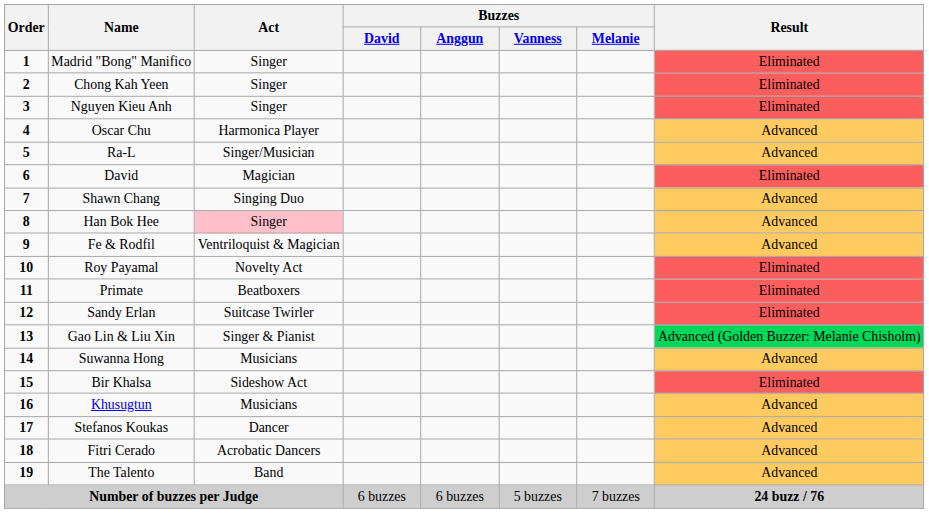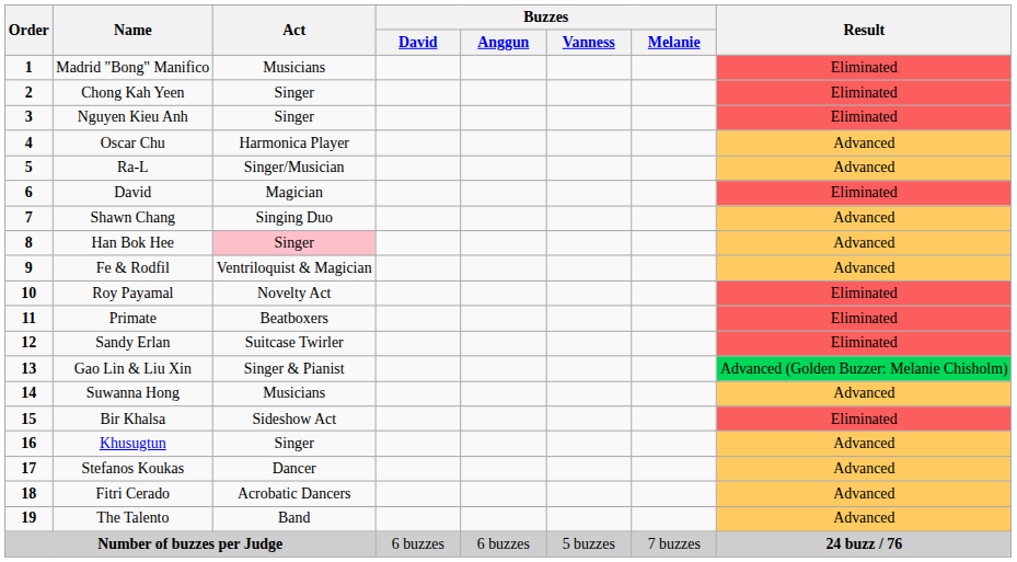Madrid "Bong" Manifico | Act: Singer -> Musicians
Khusugtun | Act: Musicians -> Singer
